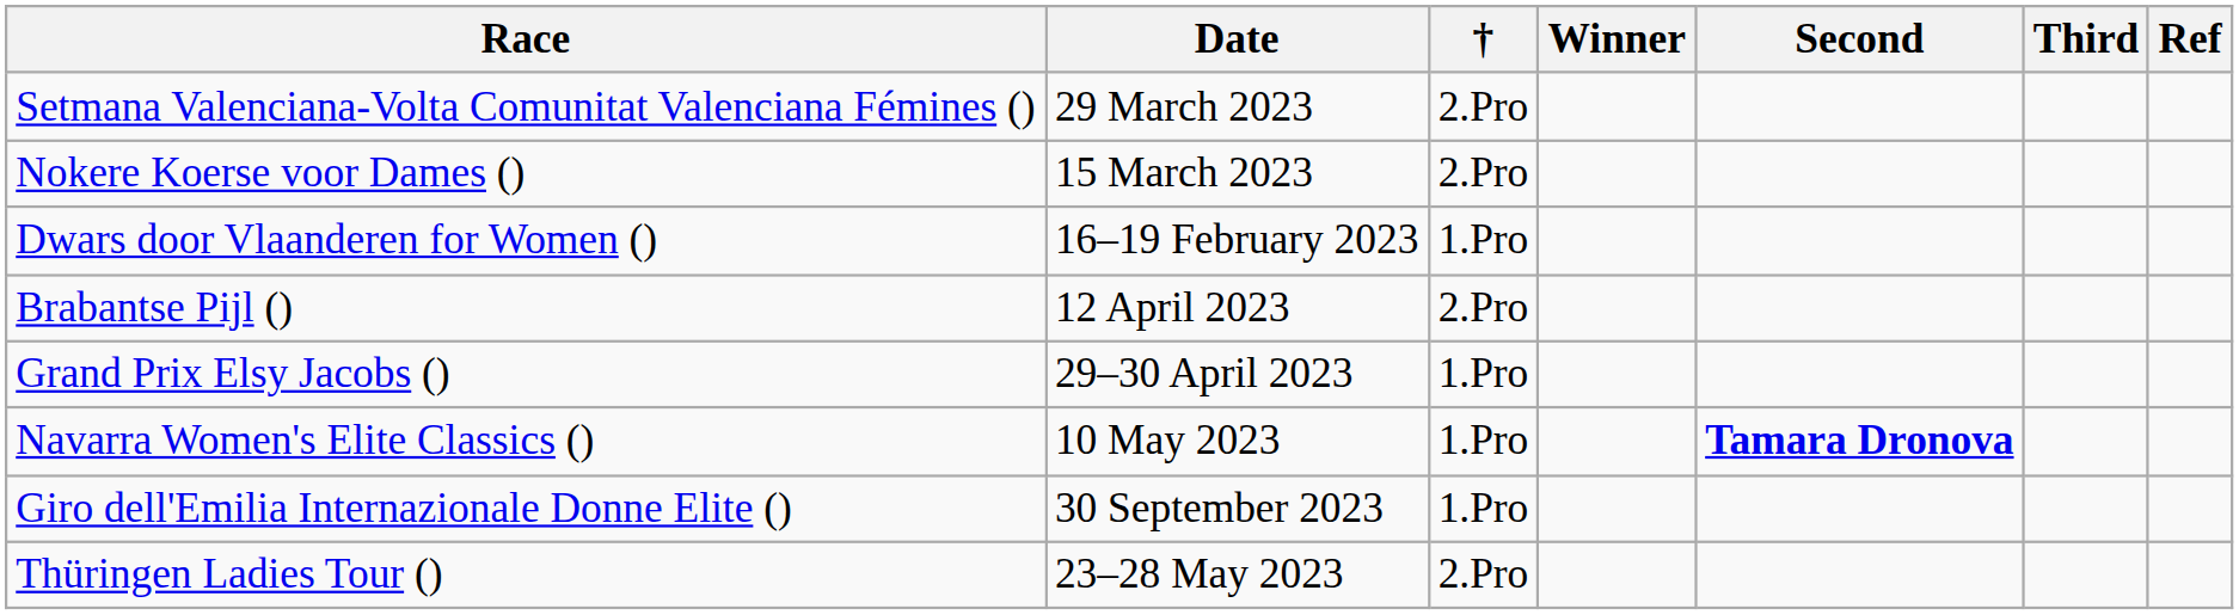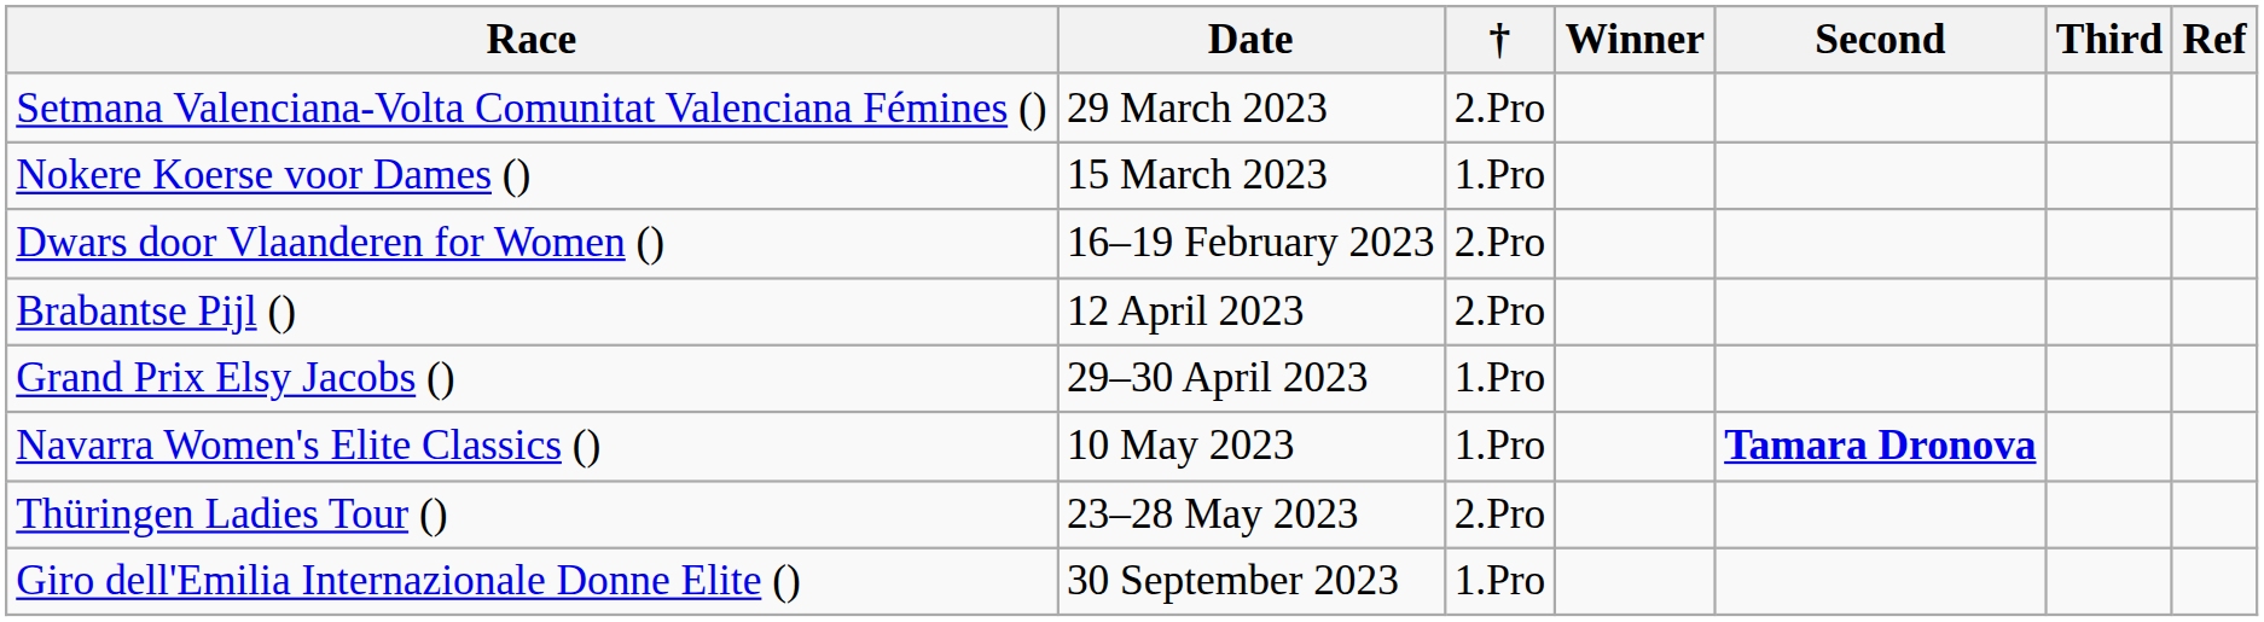Nokere Koerse voor Dames () | †: 2.Pro -> 1.Pro
Dwars door Vlaanderen for Women () | †: 1.Pro -> 2.Pro
rows swapped: Thüringen Ladies Tour () <-> Giro dell'Emilia Internazionale Donne Elite ()
